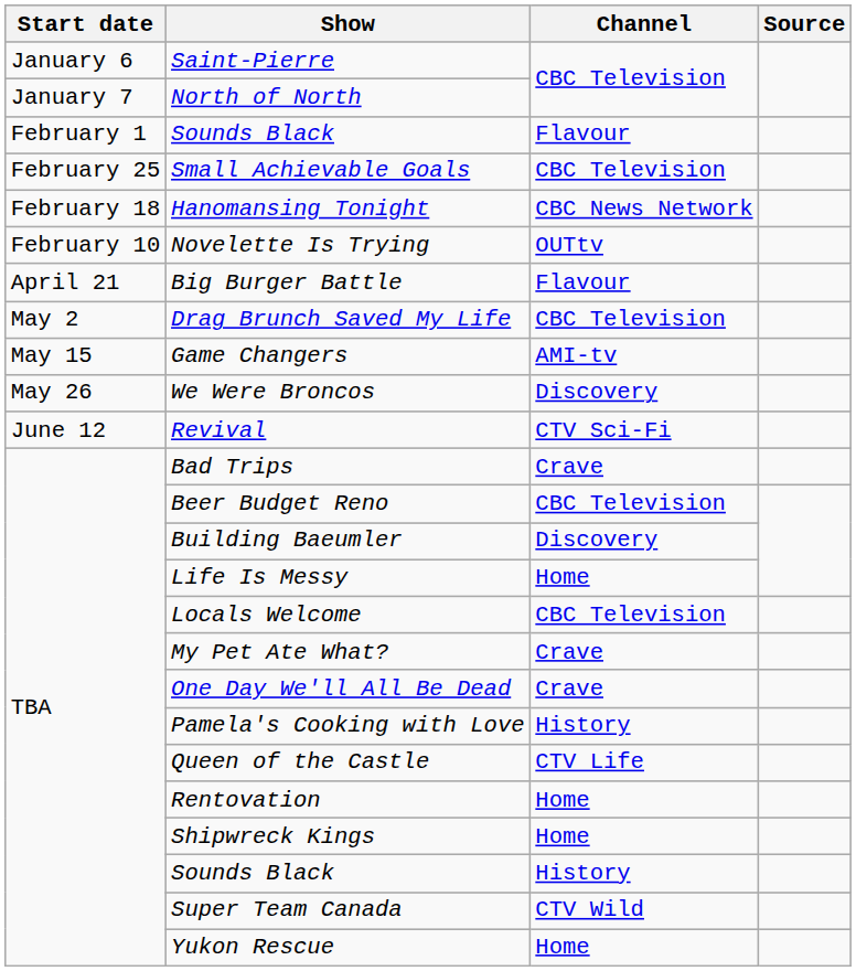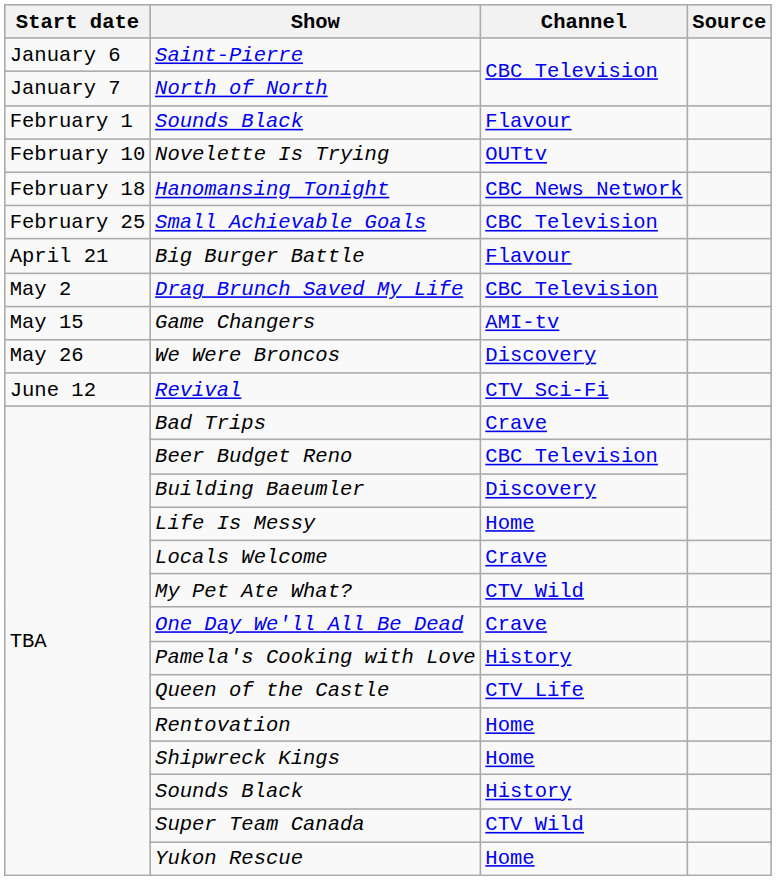rows swapped: Novelette Is Trying <-> Small Achievable Goals
Locals Welcome | Channel: CBC Television -> Crave
My Pet Ate What? | Channel: Crave -> CTV Wild
